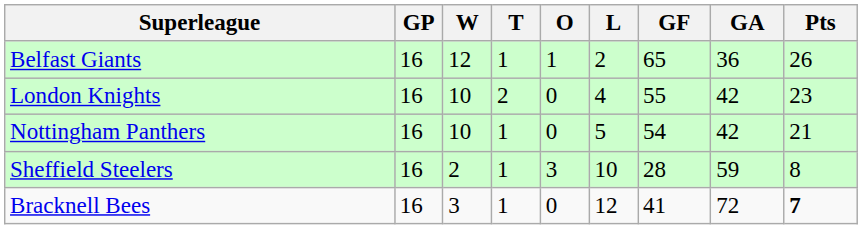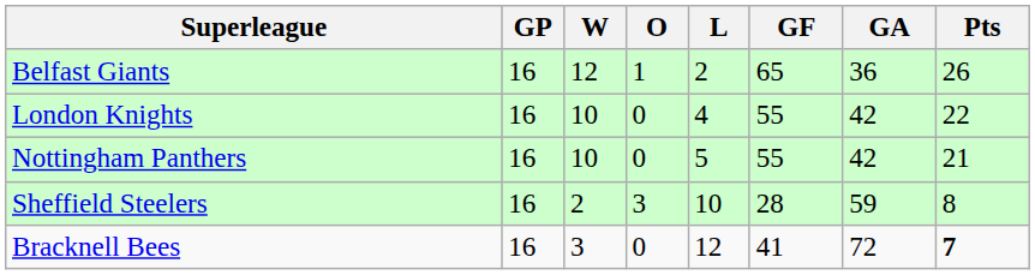- column: T | 1 | 2 | 1 | 1 | 1
London Knights | Pts: 23 -> 22
Nottingham Panthers | GF: 54 -> 55
